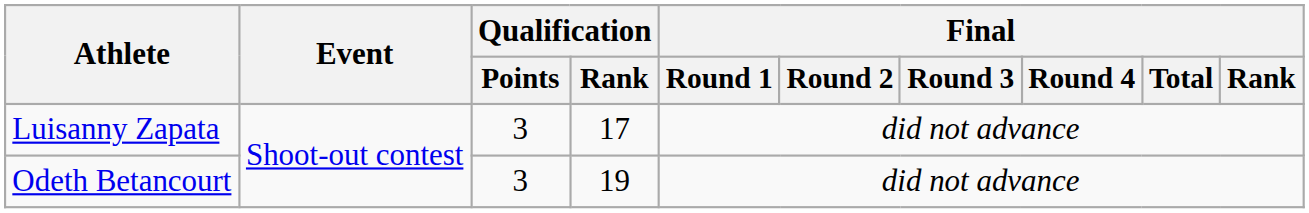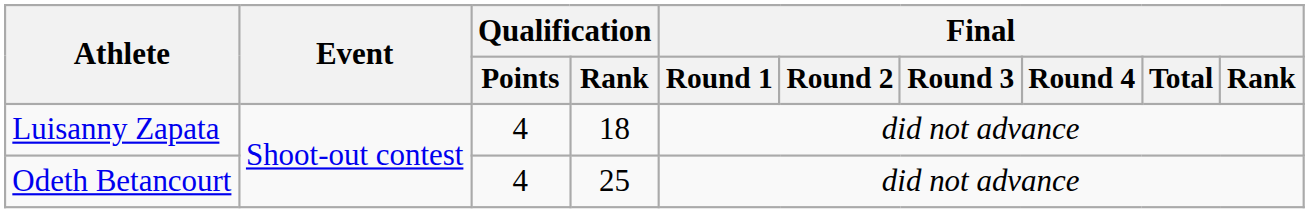Luisanny Zapata | Qualification / Points: 3 -> 4
Luisanny Zapata | Qualification / Rank: 17 -> 18
Odeth Betancourt | Qualification / Points: 3 -> 4
Odeth Betancourt | Qualification / Rank: 19 -> 25
